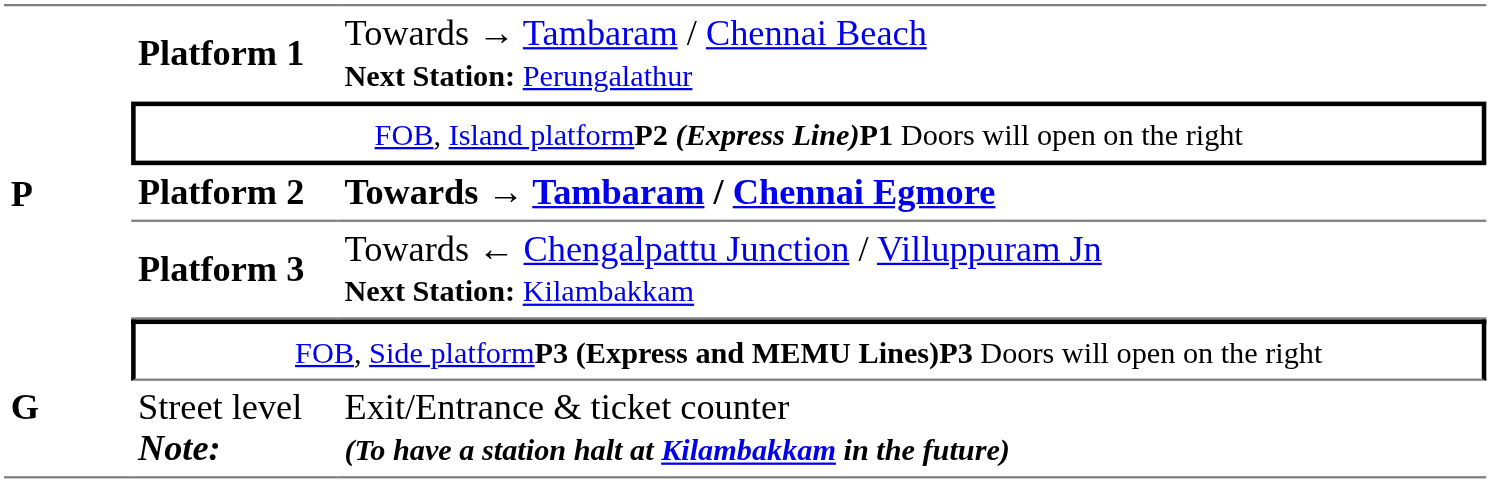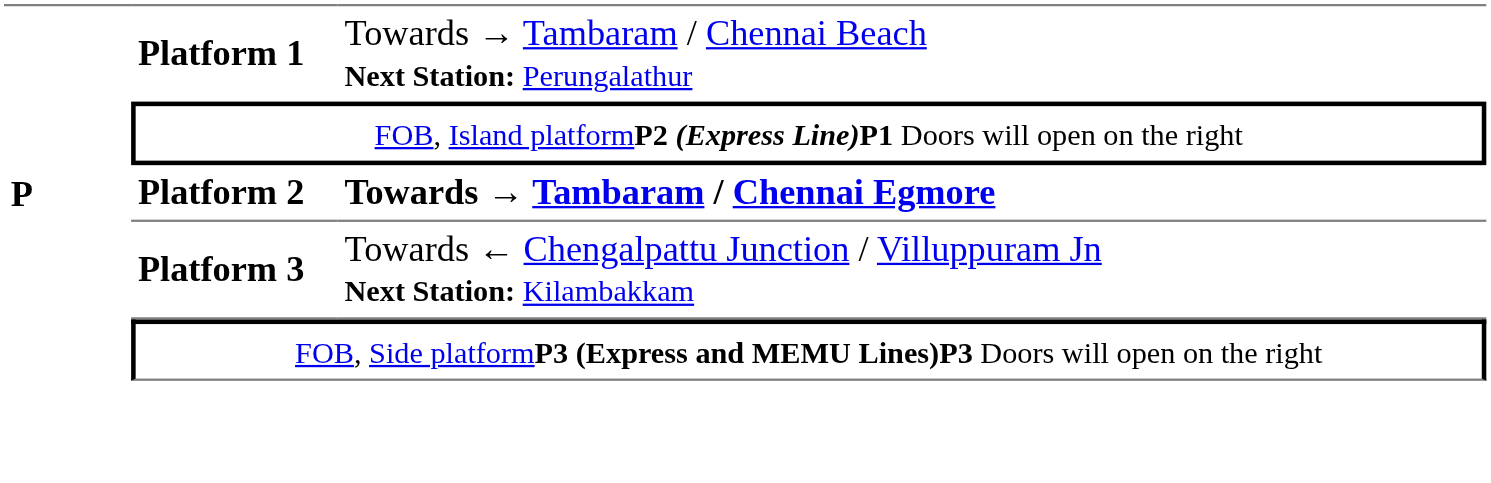- row: G | Street level Note: | Exit/Entrance & ticket counter (To have a station halt at Kilambakkam in the future)
